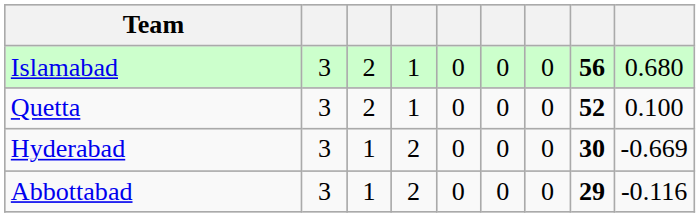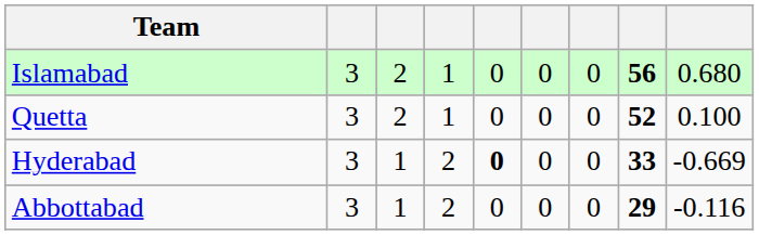Hyderabad | column 5: normal -> bold
Hyderabad | column 8: 30 -> 33
